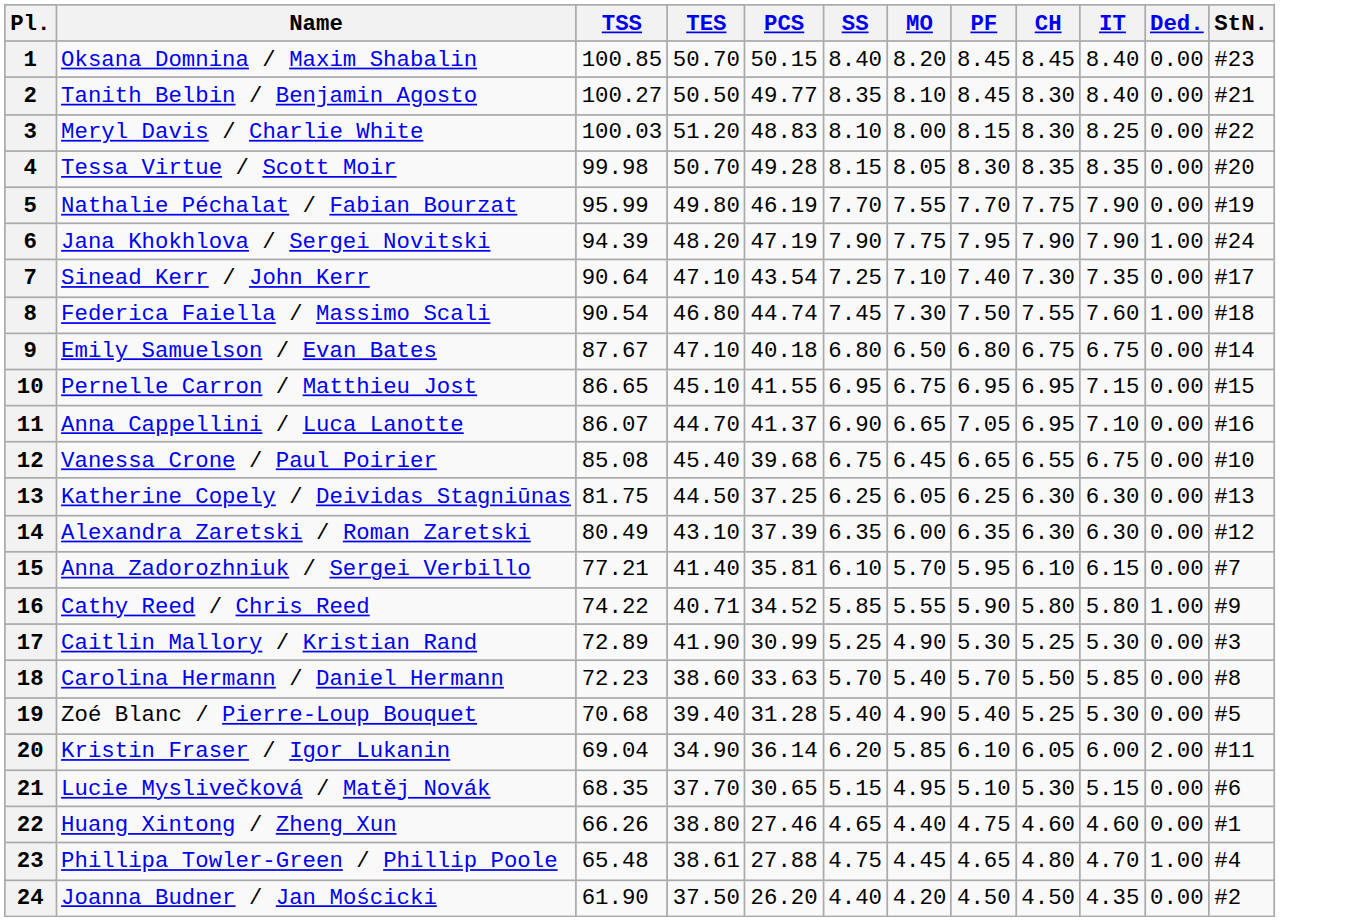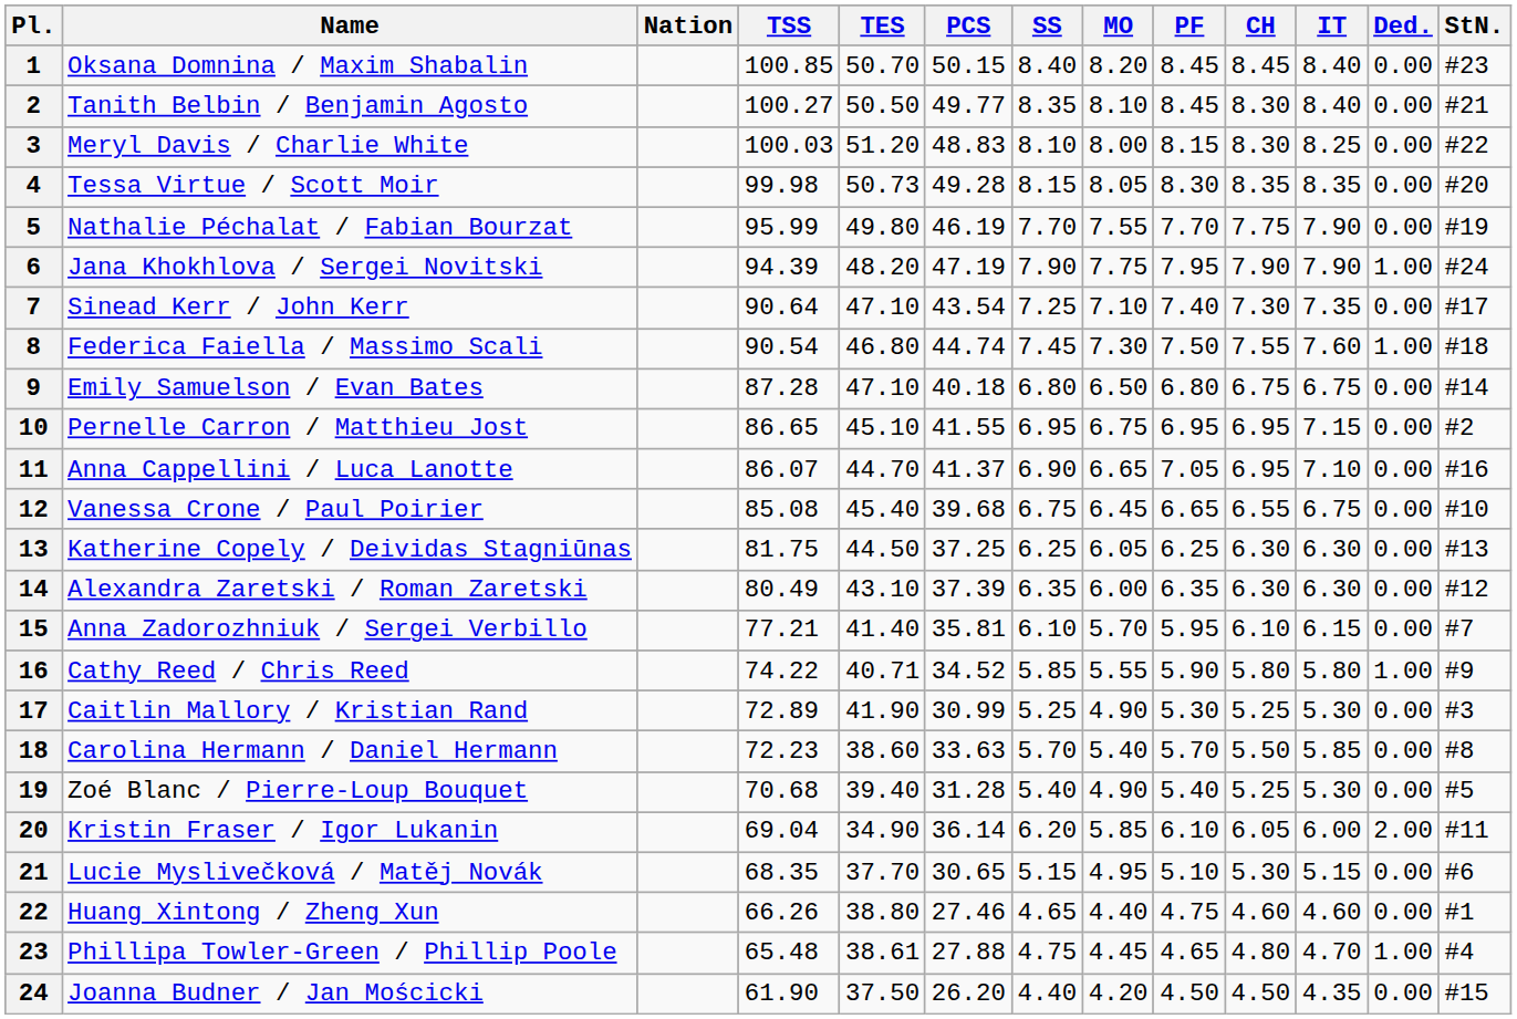+ column: Nation
4 | TES: 50.70 -> 50.73
9 | TSS: 87.67 -> 87.28
10 | StN.: #15 -> #2
24 | StN.: #2 -> #15
